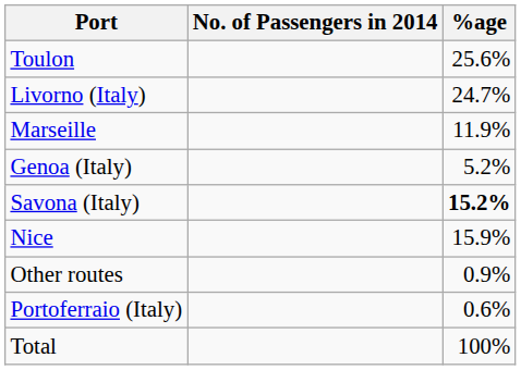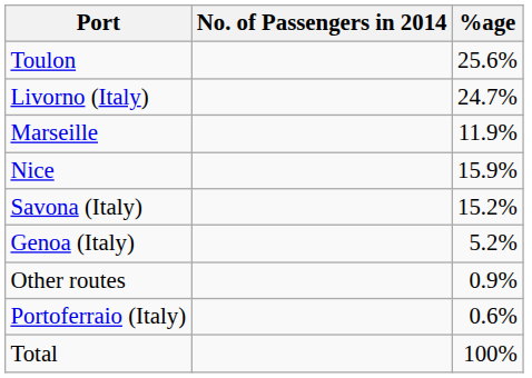rows swapped: Nice <-> Genoa (Italy)
Savona (Italy) | %age: bold -> normal
